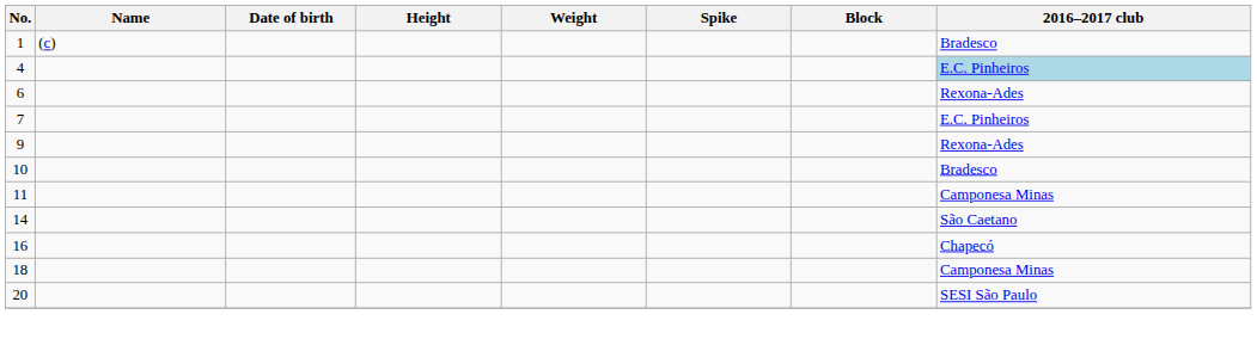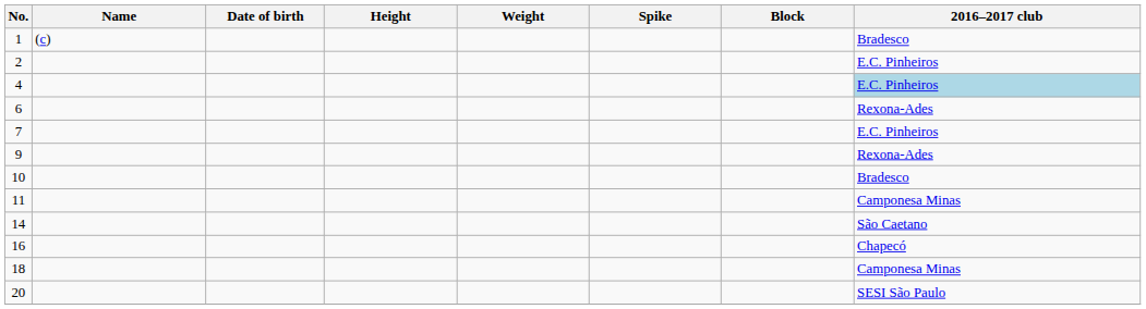+ row: 2 | E.C. Pinheiros
